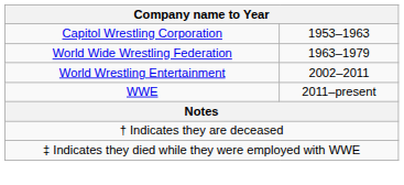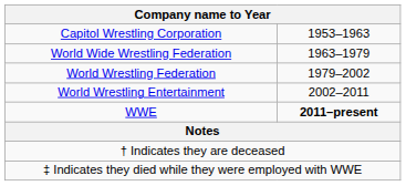+ row: World Wrestling Federation | 1979–2002
WWE | column 2: normal -> bold
